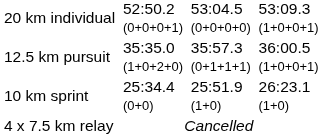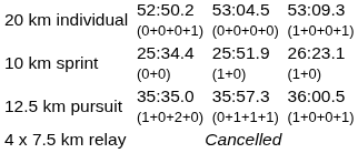rows swapped: 10 km sprint <-> 12.5 km pursuit
